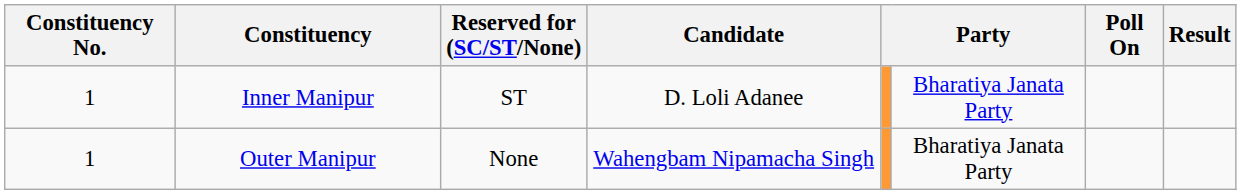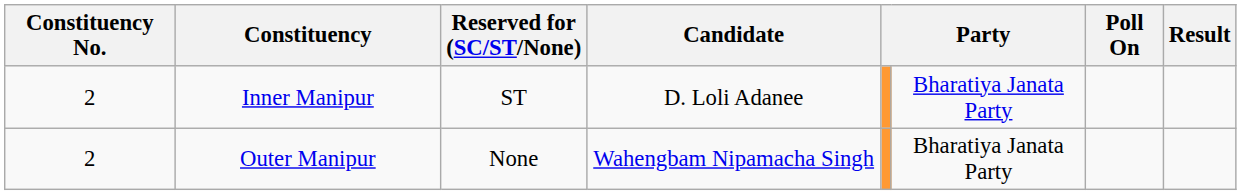Inner Manipur | Constituency No.: 1 -> 2
Outer Manipur | Constituency No.: 1 -> 2
